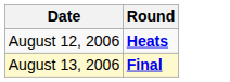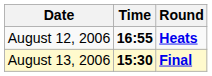+ column: Time | 16:55 | 15:30
